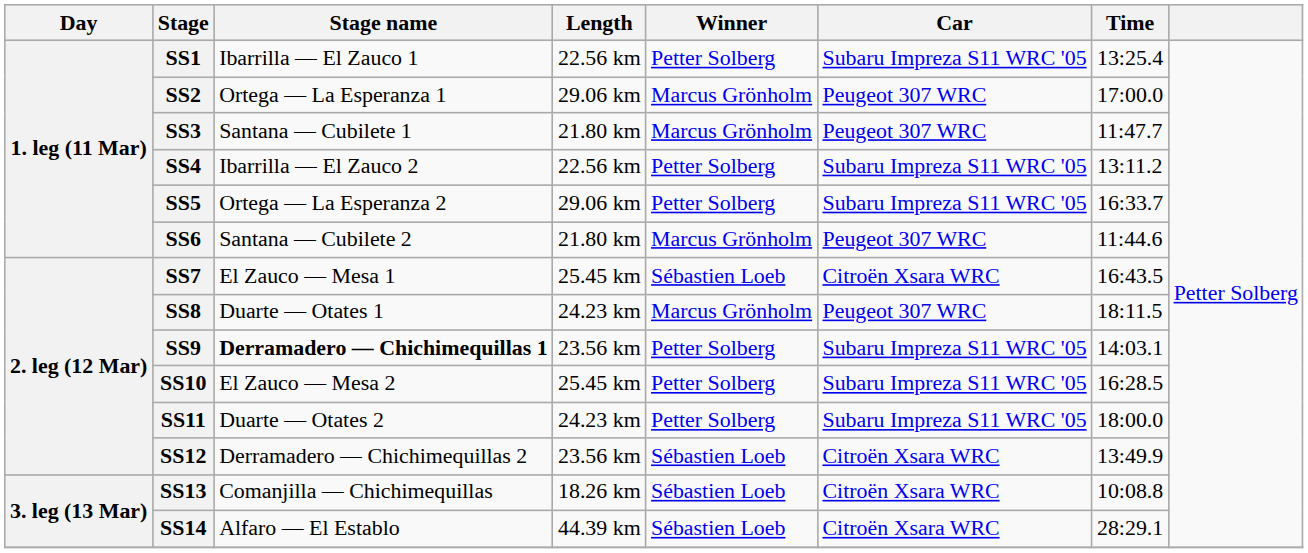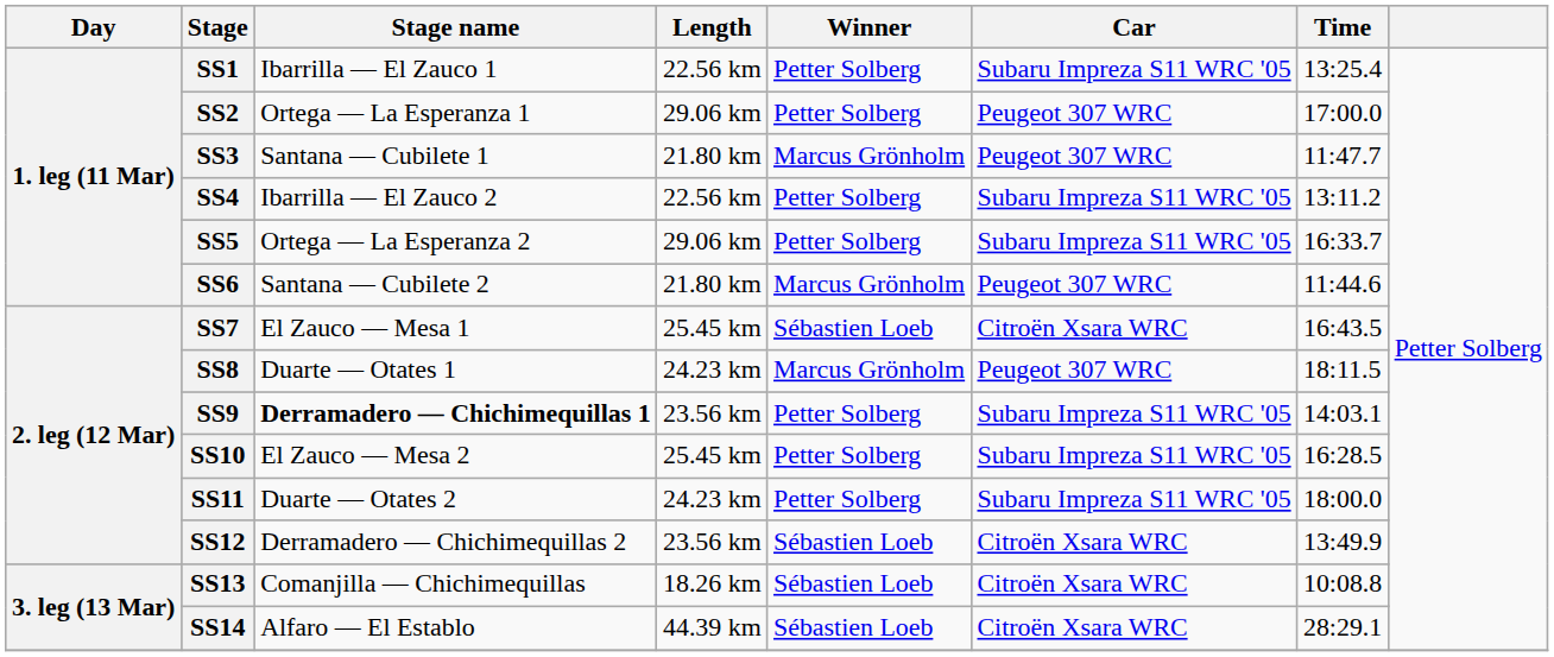SS2 | Winner: Marcus Grönholm -> Petter Solberg
